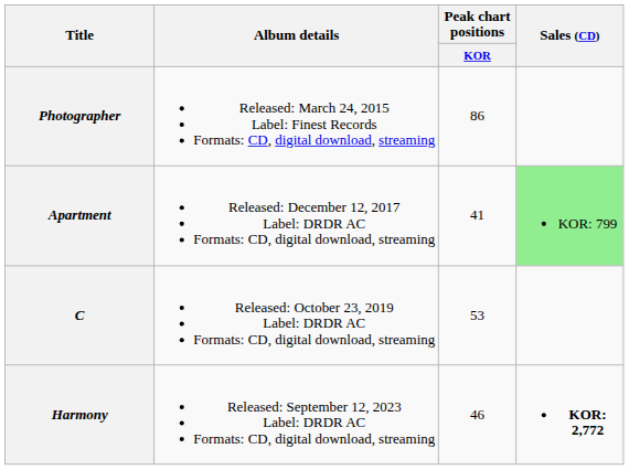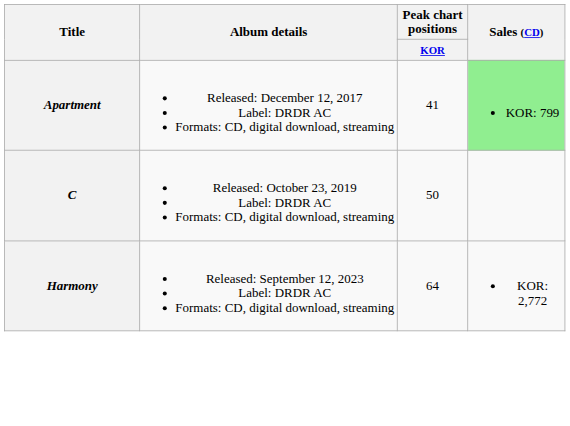- row: Photographer | Released: March 24, 2015 Label: Finest Records Formats: CD, digital download, streaming | 86
C | Peak chart positions / KOR: 53 -> 50
Harmony | Peak chart positions / KOR: 46 -> 64
Harmony | Sales (CD): bold -> normal
